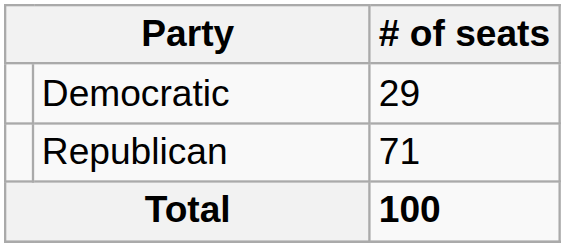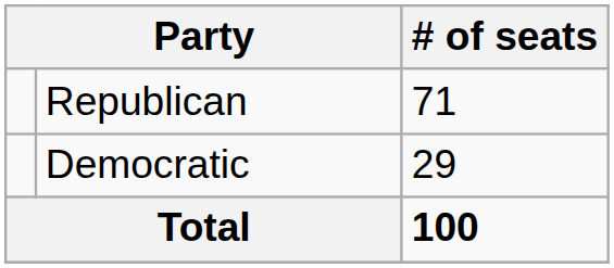rows swapped: Republican <-> Democratic
